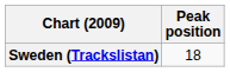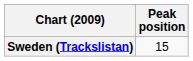Sweden (Trackslistan) | Peak position: 18 -> 15
